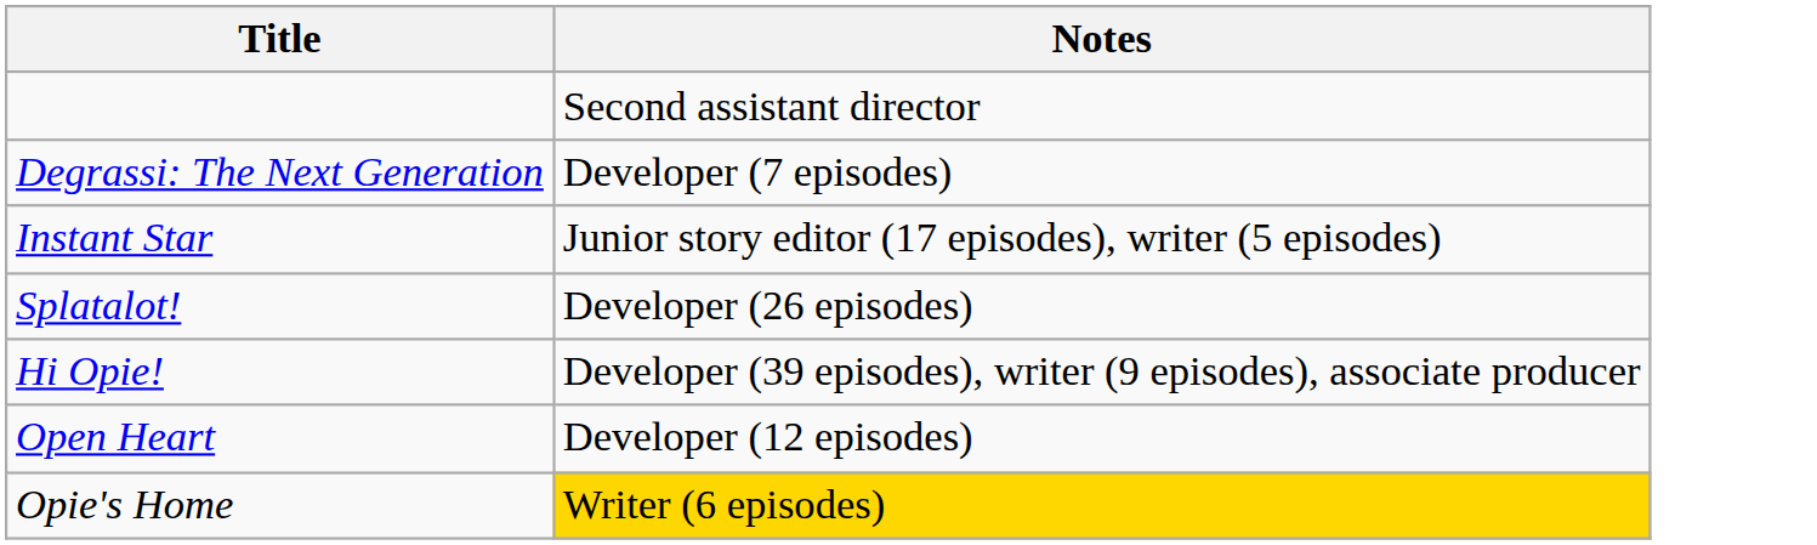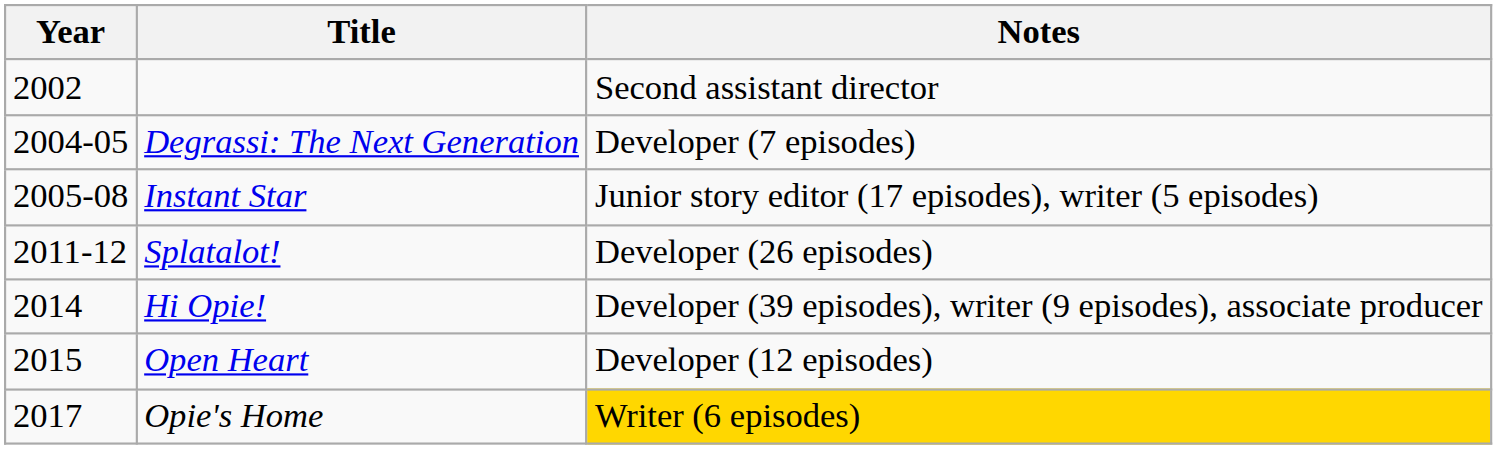+ column: Year | 2002 | 2004-05 | 2005-08 | 2011-12 | 2014 | 2015 | 2017
